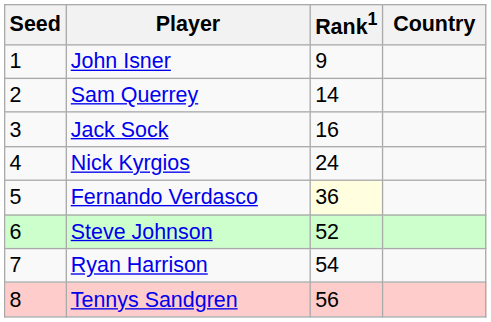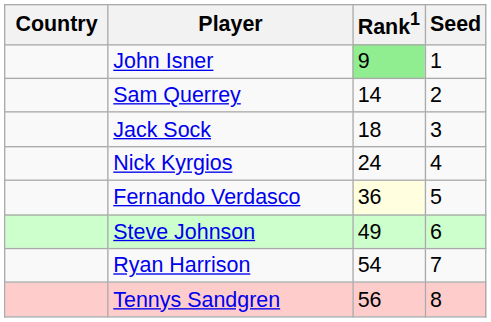columns swapped: Country <-> Seed
John Isner | Rank1: no background -> lightgreen background
Jack Sock | Rank1: 16 -> 18
Steve Johnson | Rank1: 52 -> 49
